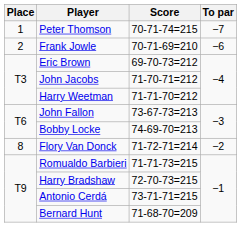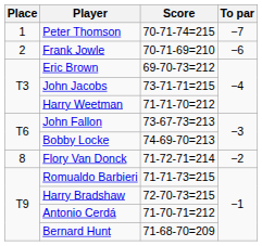John Jacobs | Score: 71-70-71=212 -> 73-71-71=215
Antonio Cerdá | Score: 73-71-71=215 -> 71-70-71=212
